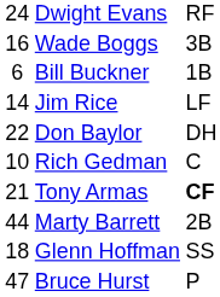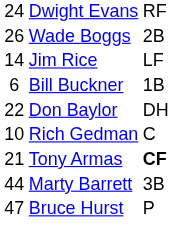Wade Boggs | column 1: 16 -> 26
Wade Boggs | column 3: 3B -> 2B
rows swapped: Bill Buckner <-> Jim Rice
Marty Barrett | column 3: 2B -> 3B
- row: 18 | Glenn Hoffman | SS
